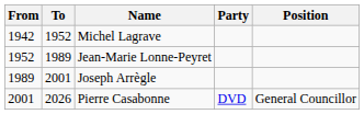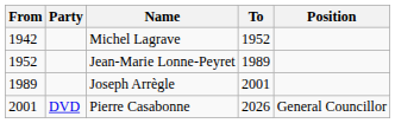columns swapped: To <-> Party
